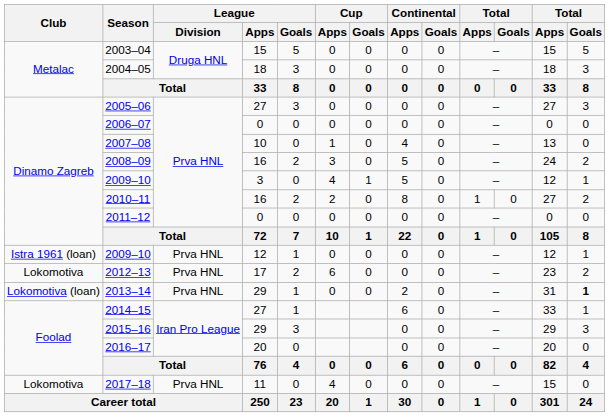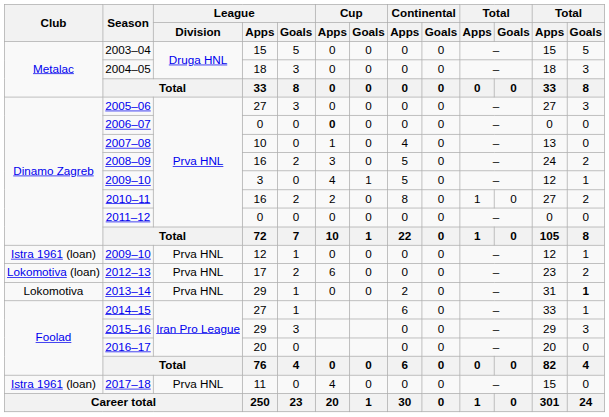2006–07 | Cup / Apps: normal -> bold
2012–13 | Club: Lokomotiva -> Lokomotiva (loan)
2013–14 | Club: Lokomotiva (loan) -> Lokomotiva
2017–18 | Club: Lokomotiva -> Istra 1961 (loan)
